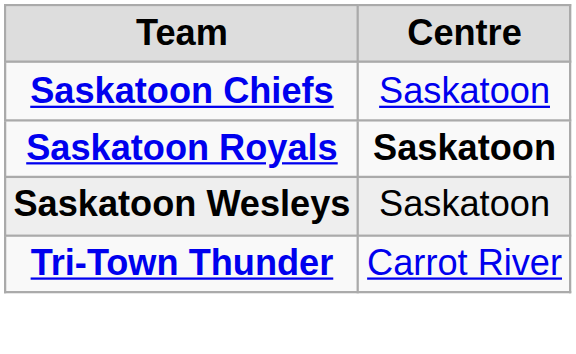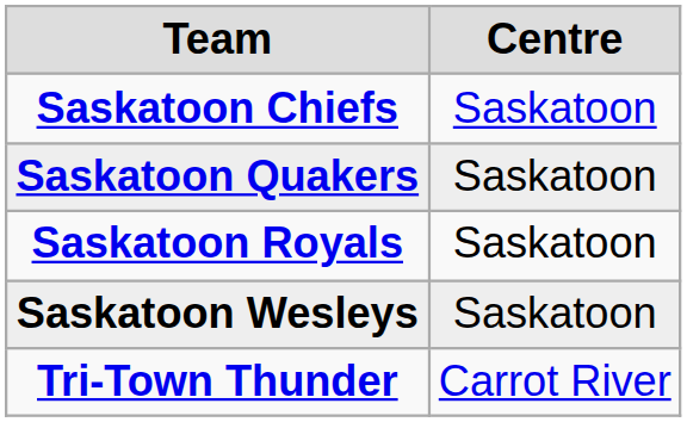+ row: Saskatoon Quakers | Saskatoon
Saskatoon Royals | Centre: bold -> normal
